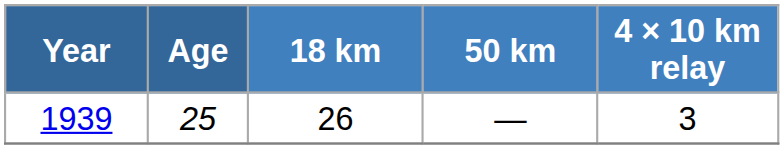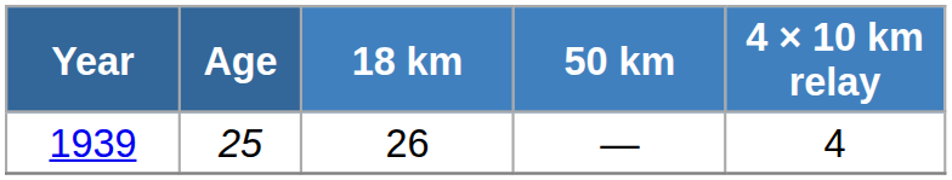1939 | 4 × 10 km relay: 3 -> 4
